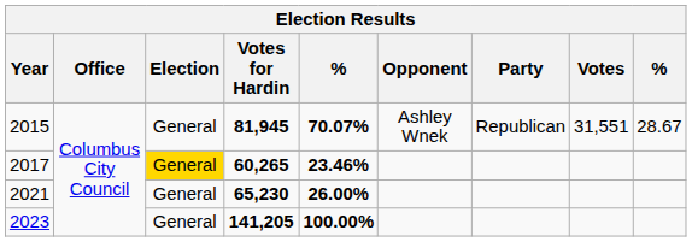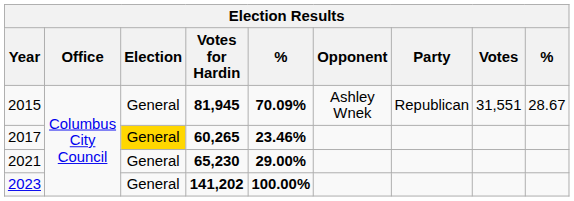2015 | column 5: 70.07% -> 70.09%
2021 | column 5: 26.00% -> 29.00%
2023 | Votes for Hardin: 141,205 -> 141,202
